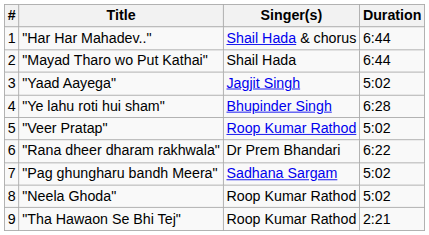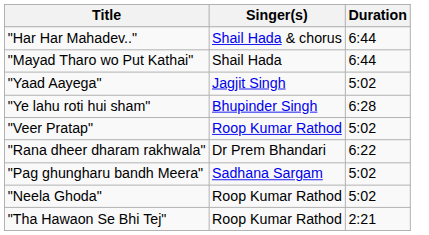- column: # | 1 | 2 | 3 | 4 | 5 | 6 | 7 | 8 | 9
